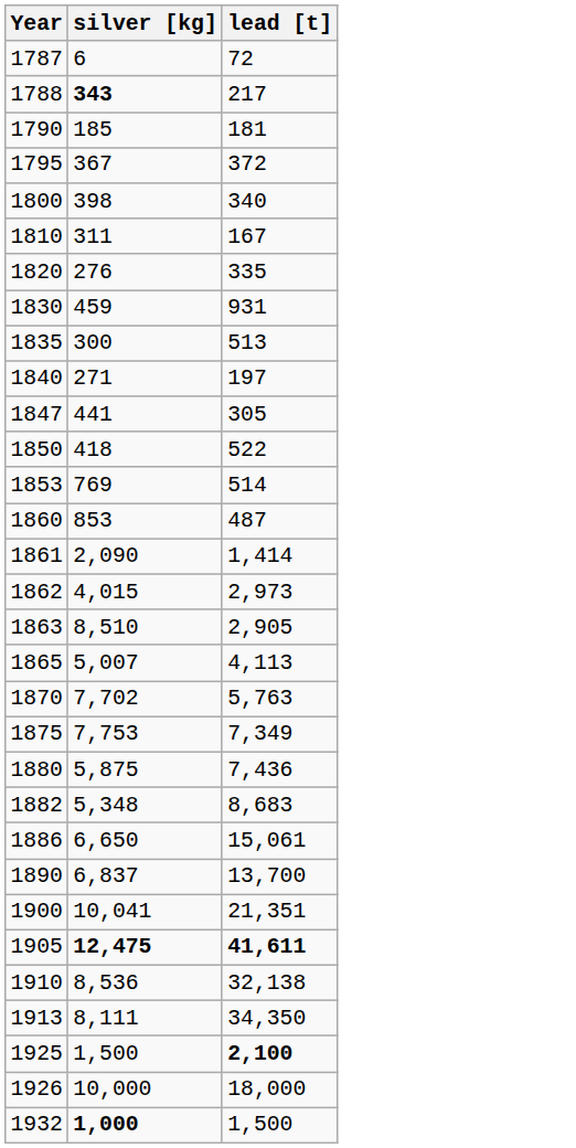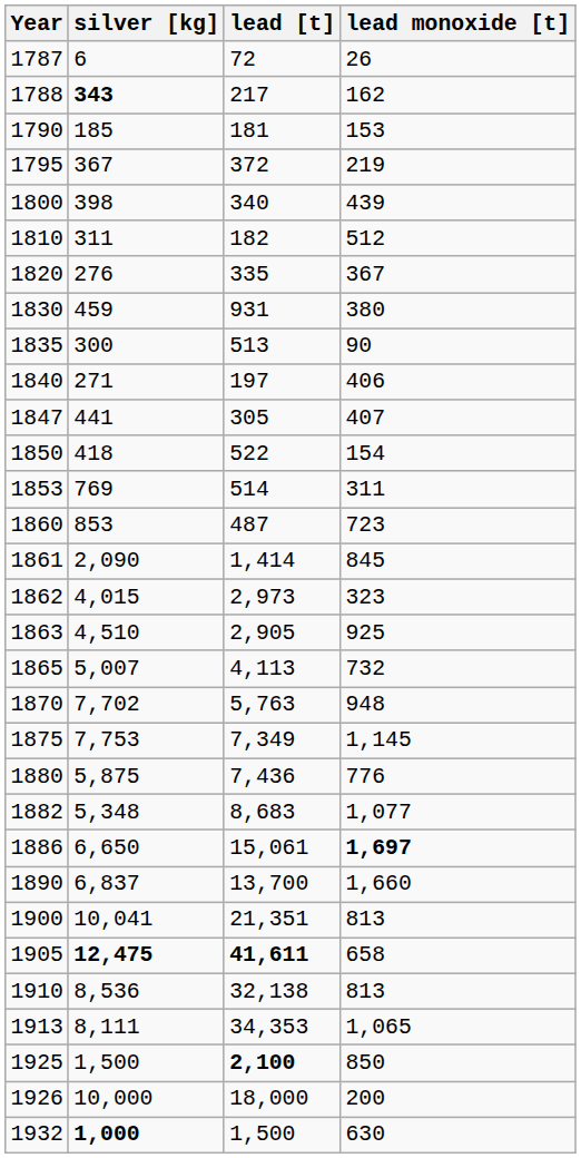+ column: lead monoxide [t] | 26 | 162 | 153 | 219 | 439 | 512 | 367 | 380 | 90 | 406 | 407 | 154 | 311 | 723 | 845 | 323 | 925 | 732 | 948 | 1,145 | 776 | 1,077 | 1,697 | 1,660 | 813 | 658 | 813 | 1,065 | 850 | 200 | 630
1810 | lead [t]: 167 -> 182
1863 | silver [kg]: 8,510 -> 4,510
1913 | lead [t]: 34,350 -> 34,353
